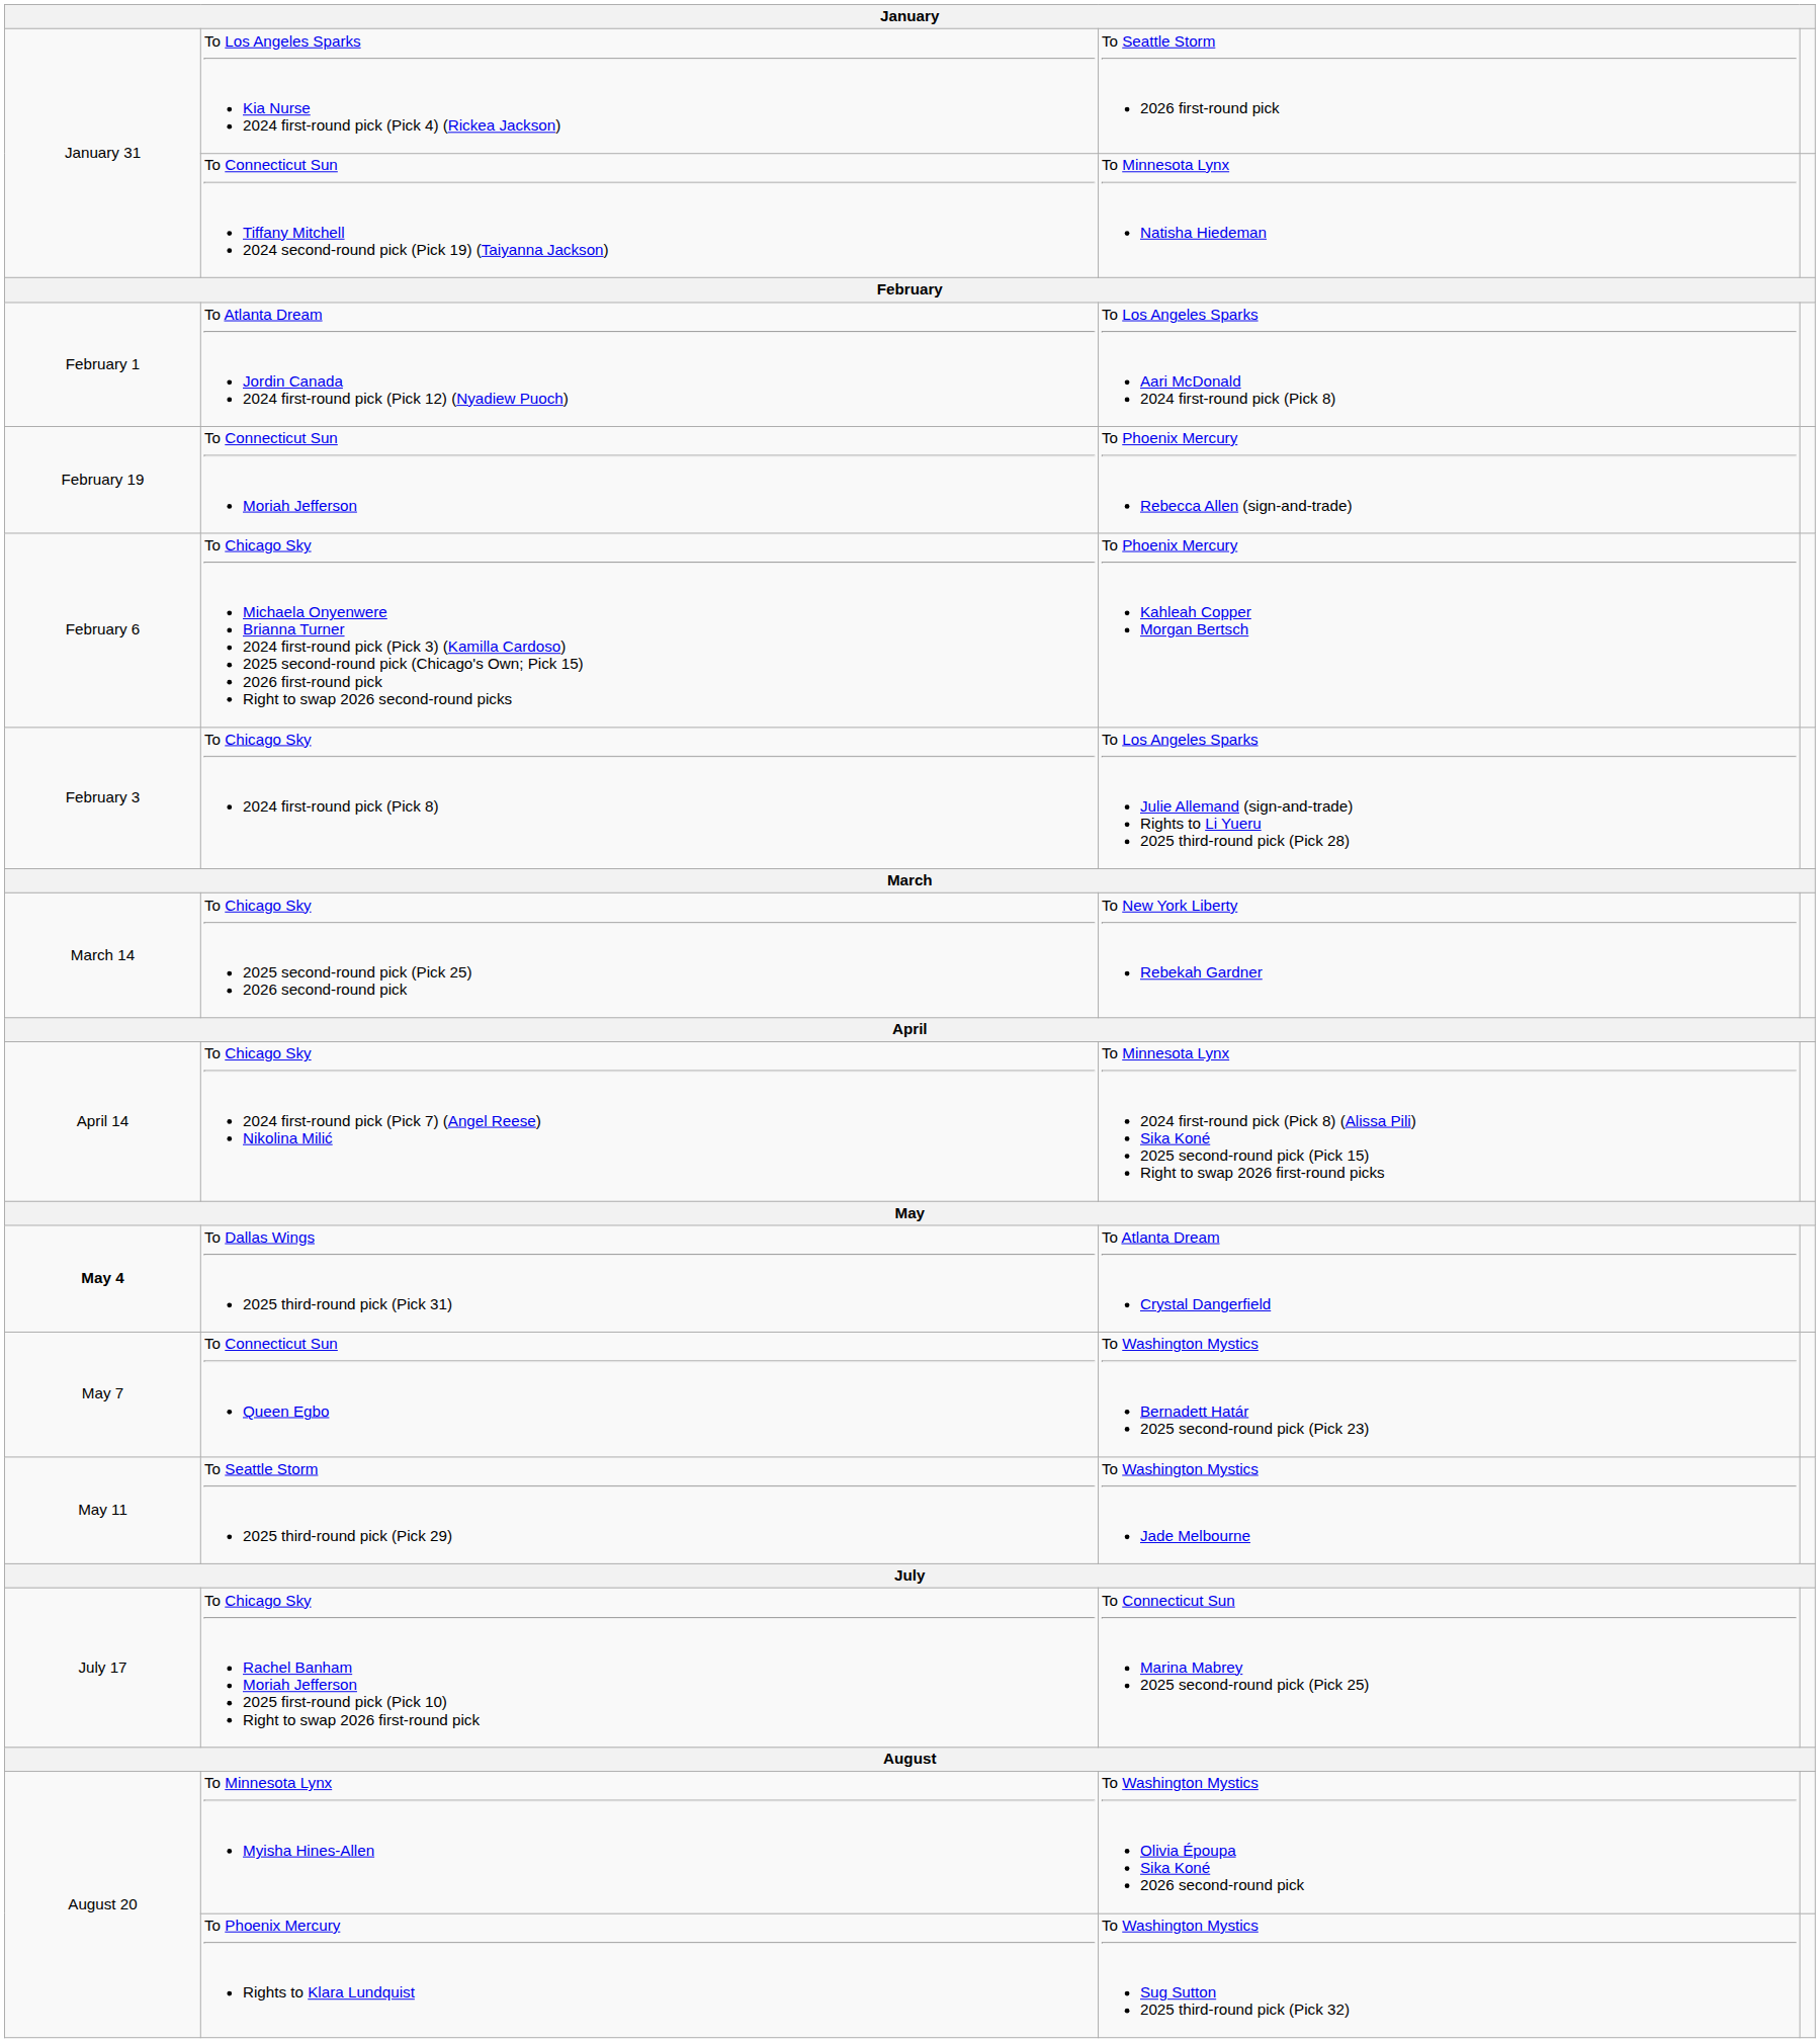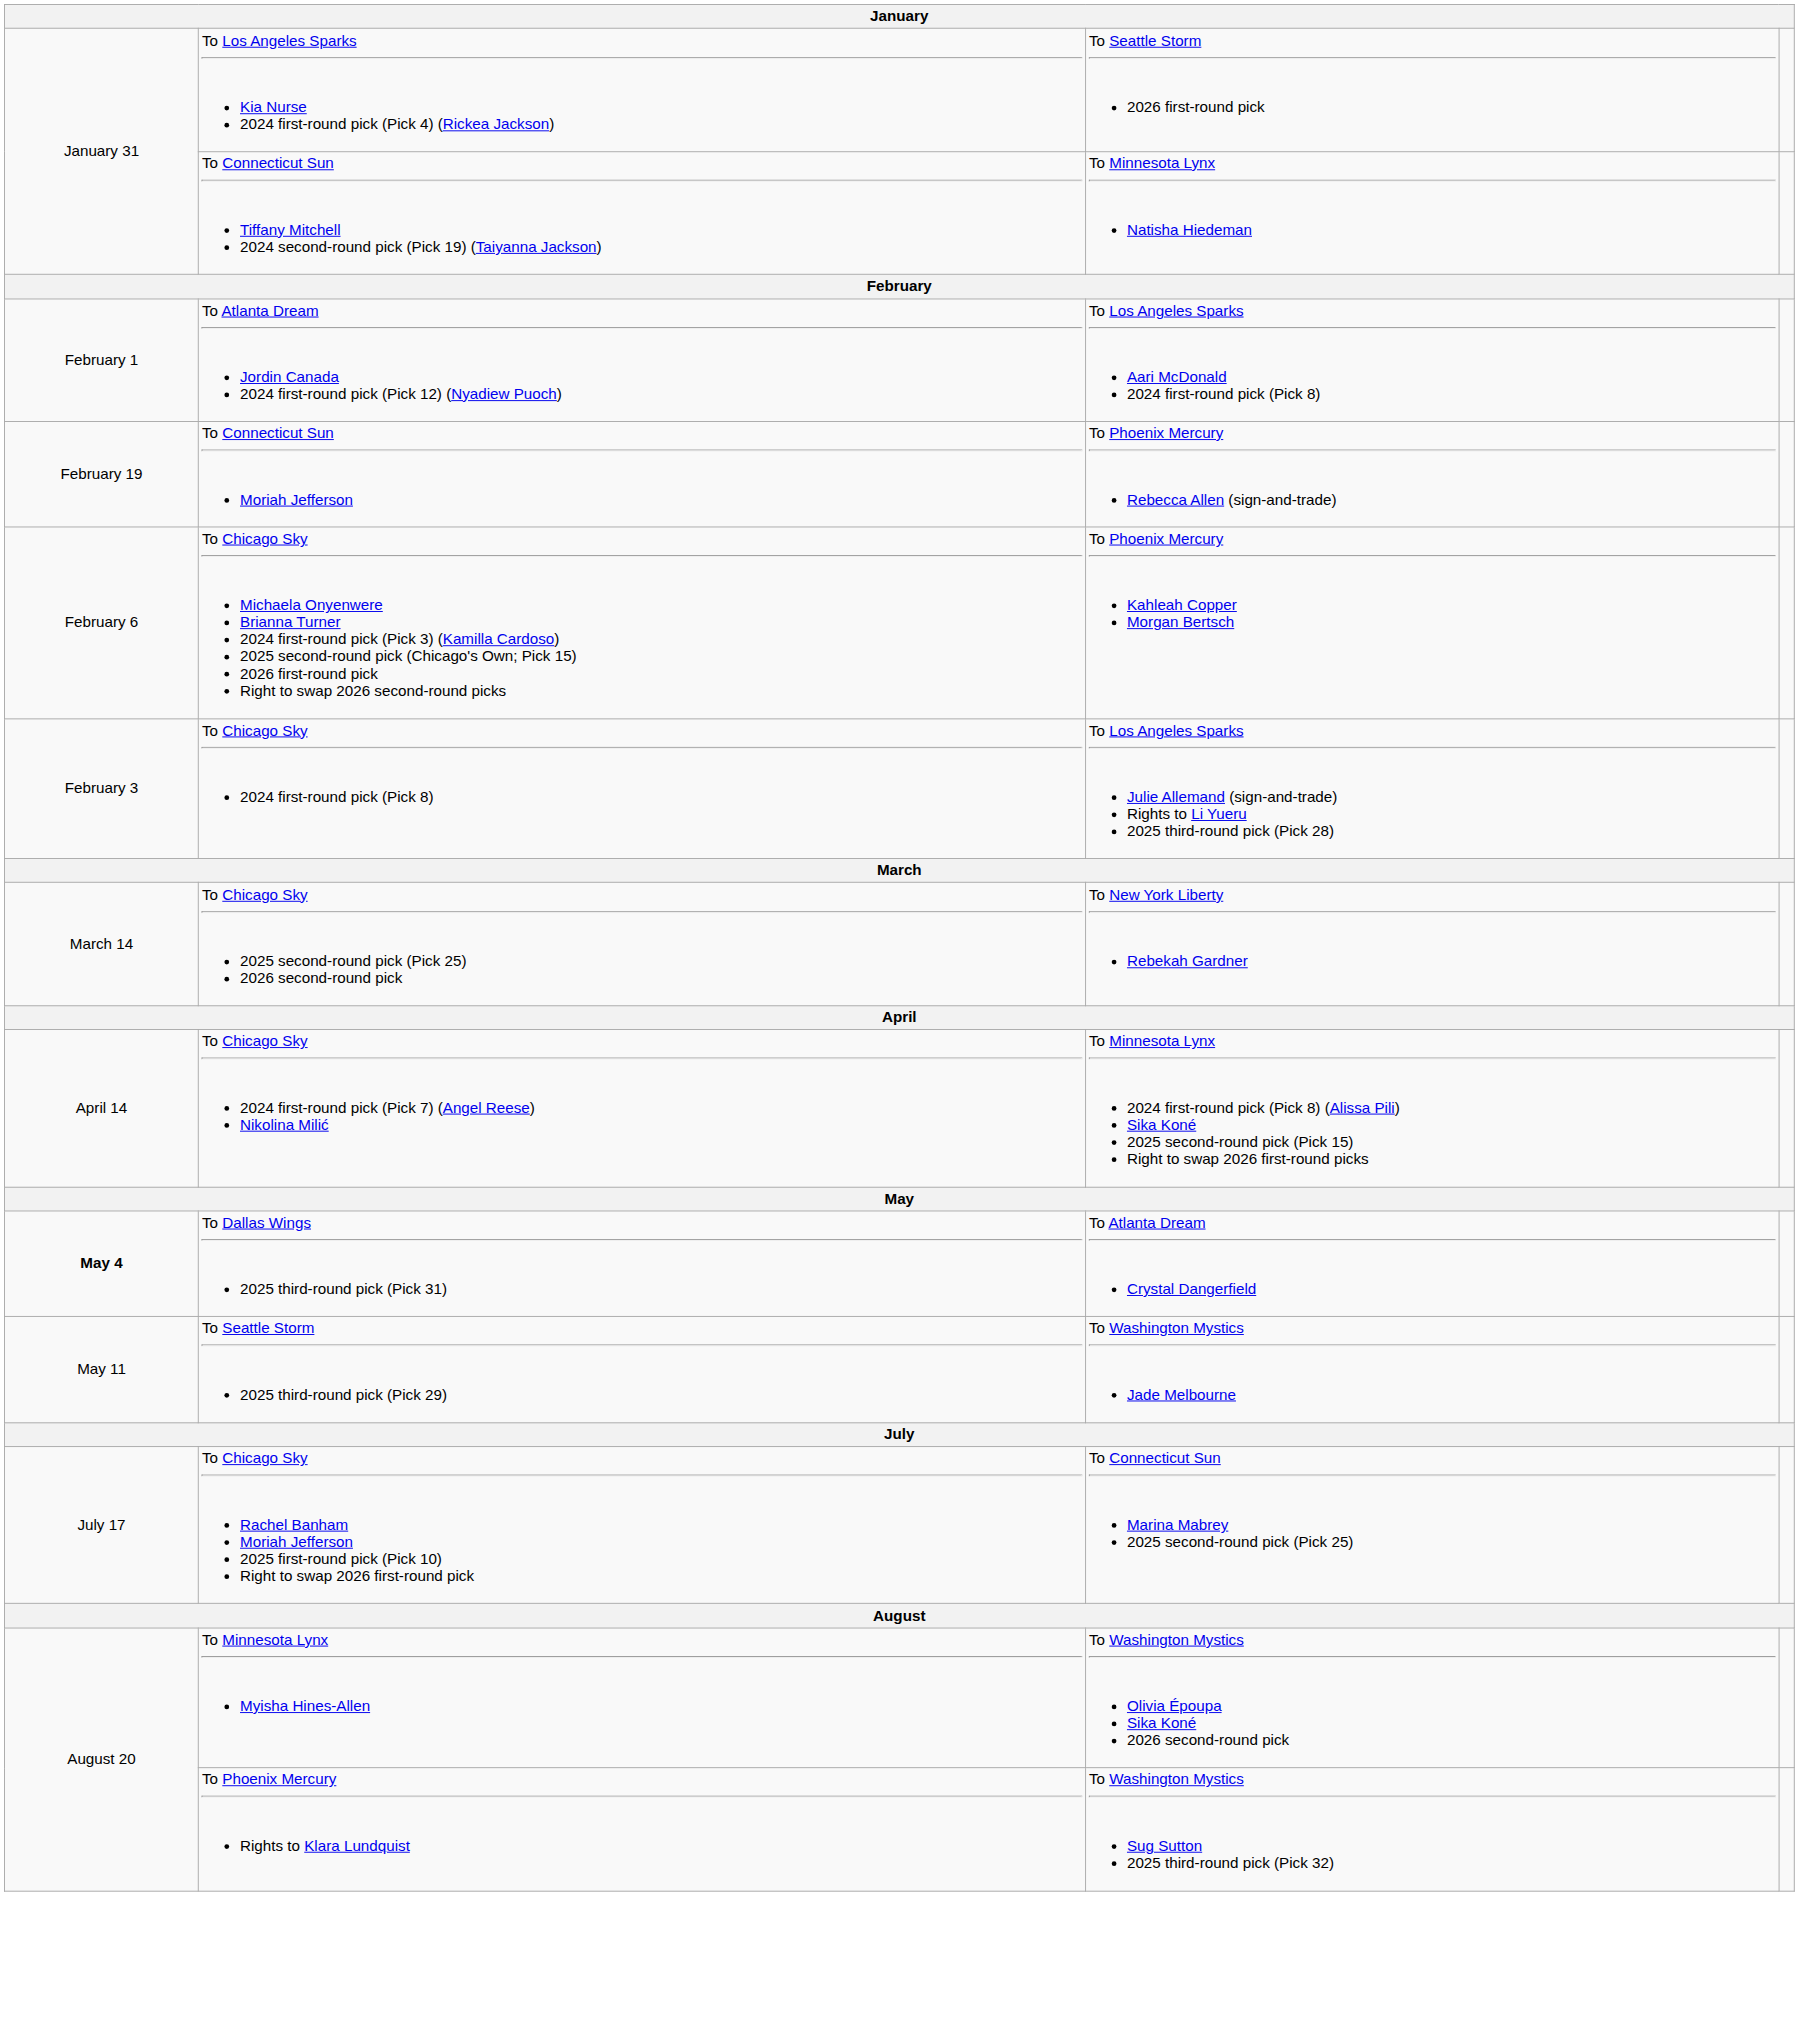- row: May 7 | To Connecticut Sun Queen Egbo | To Washington Mystics Bernadett Határ 2025 second-round pick (Pick 23)
